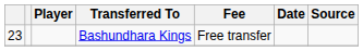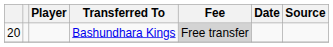Bashundhara Kings | column 1: 23 -> 20
Bashundhara Kings | Fee: no background -> lightgrey background
